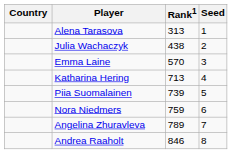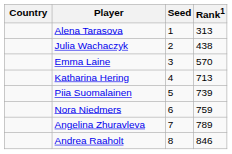columns swapped: Rank1 <-> Seed
